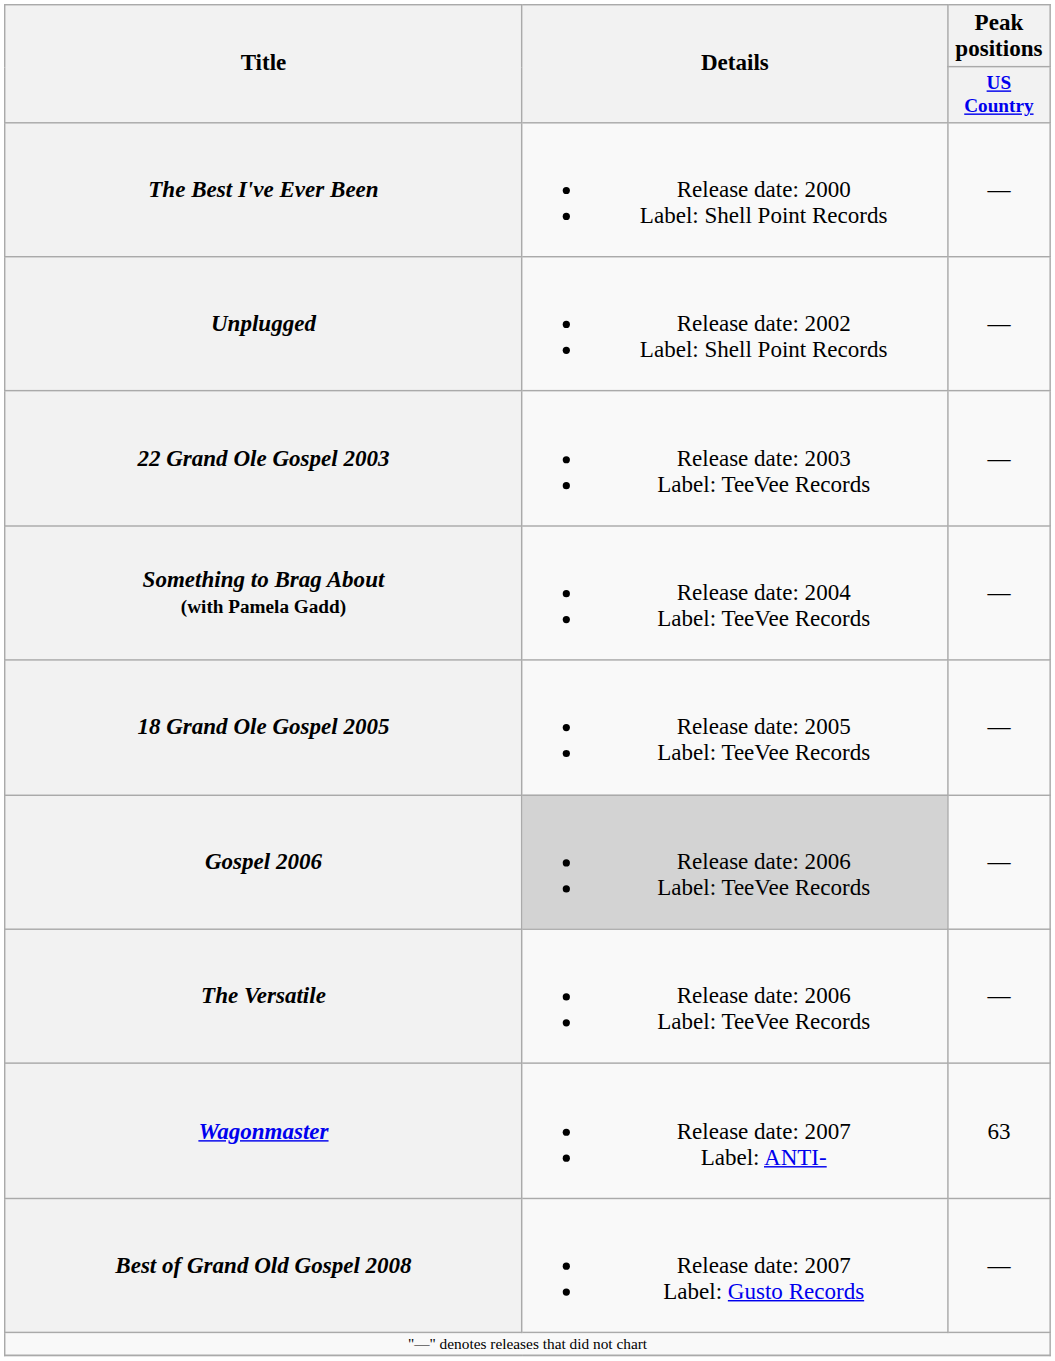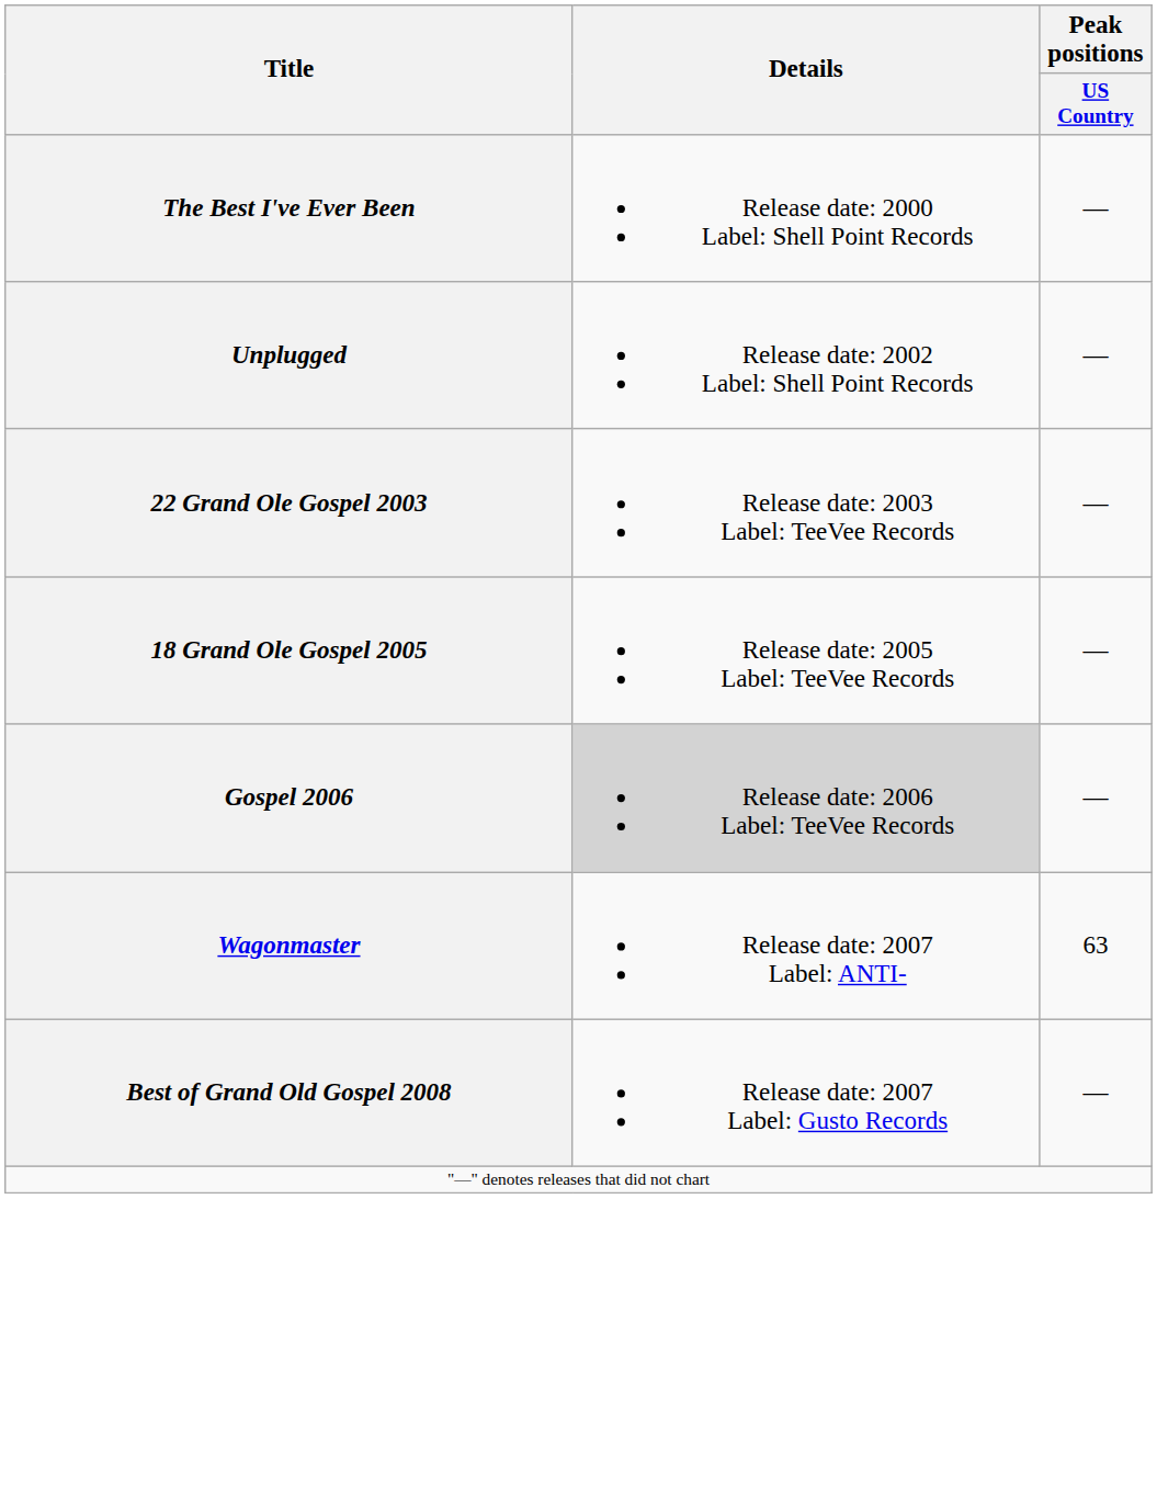- row: Something to Brag About (with Pamela Gadd) | Release date: 2004 Label: TeeVee Records | —
- row: The Versatile | Release date: 2006 Label: TeeVee Records | —
